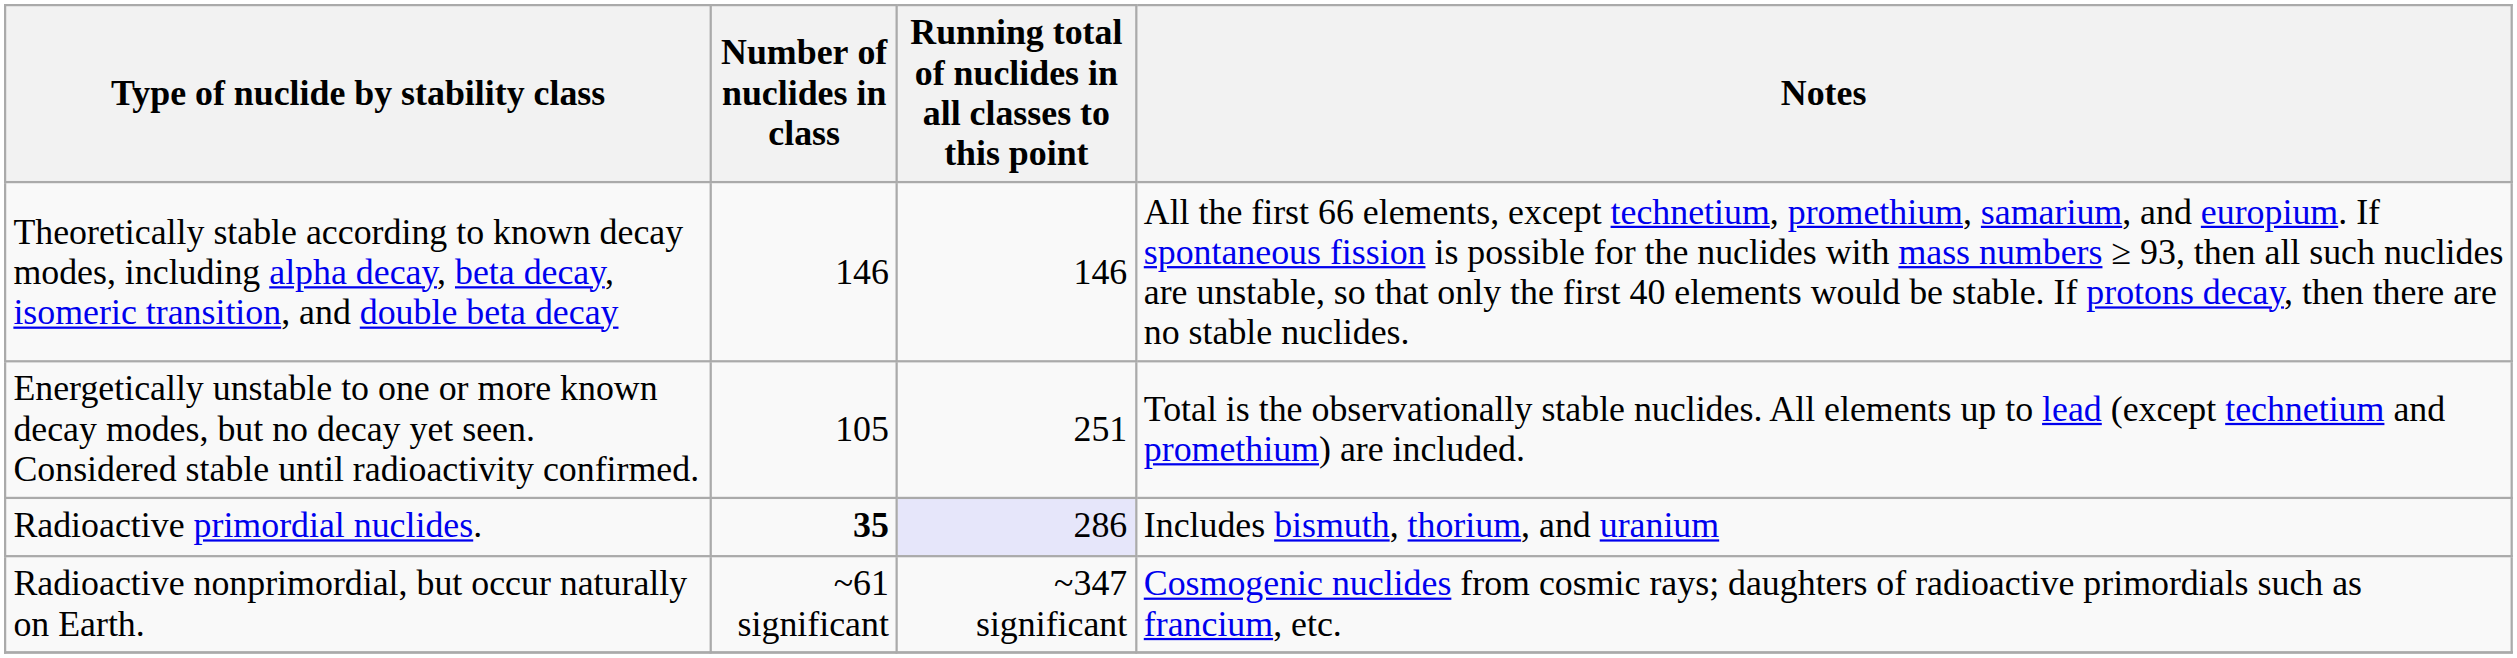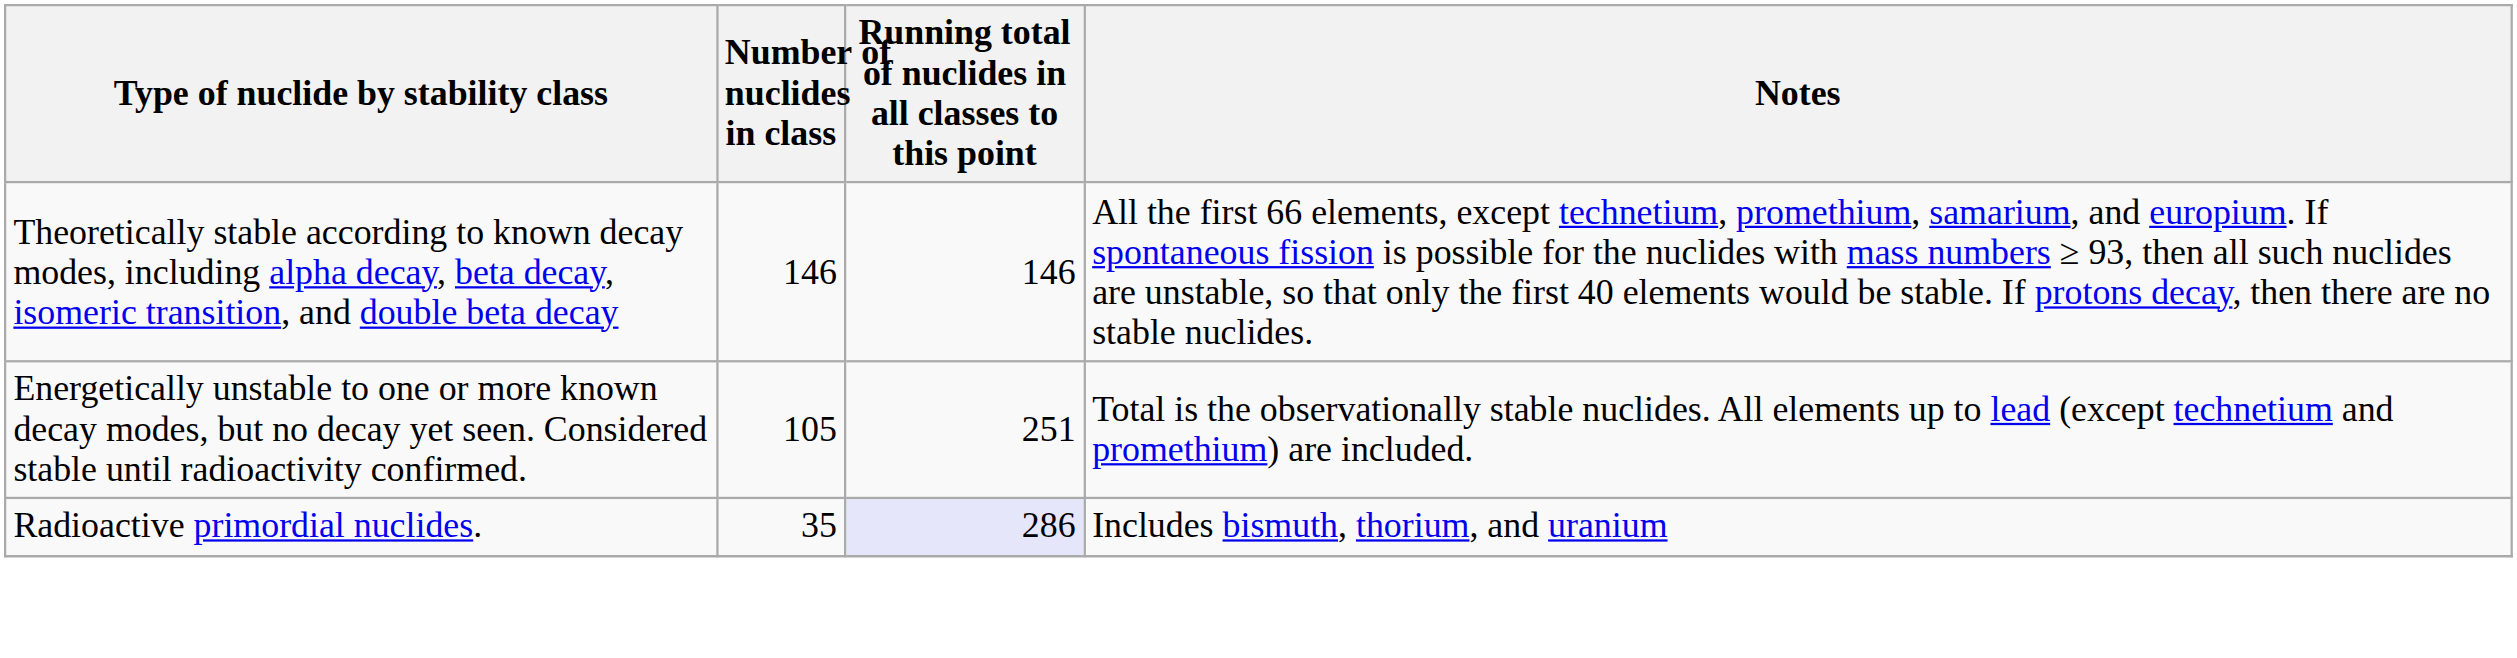Radioactive primordial nuclides. | Number of nuclides in class: bold -> normal
- row: Radioactive nonprimordial, but occur naturally on Earth. | ~61 significant | ~347 significant | Cosmogenic nuclides from cosmic rays; daughters of radioactive primordials such as francium, etc.
